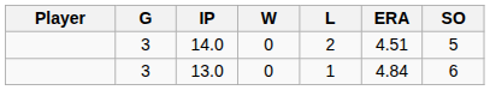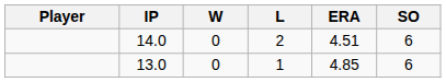- column: G | 3 | 3
14.0 | SO: 5 -> 6
13.0 | ERA: 4.84 -> 4.85
